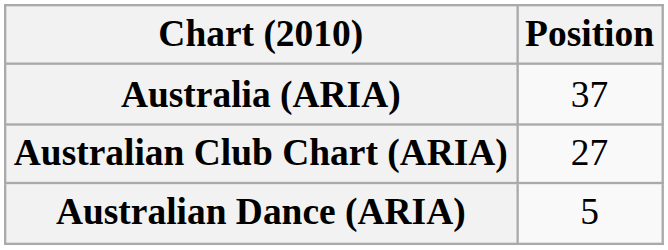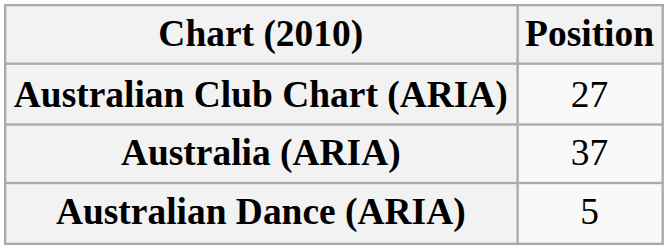rows swapped: Australia (ARIA) <-> Australian Club Chart (ARIA)
